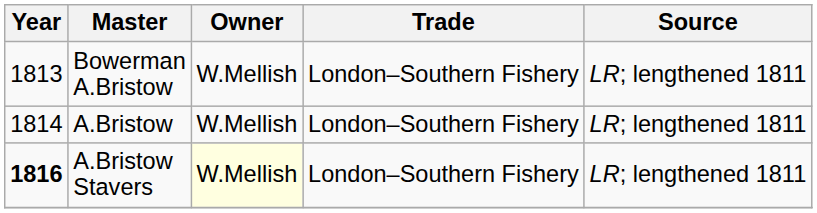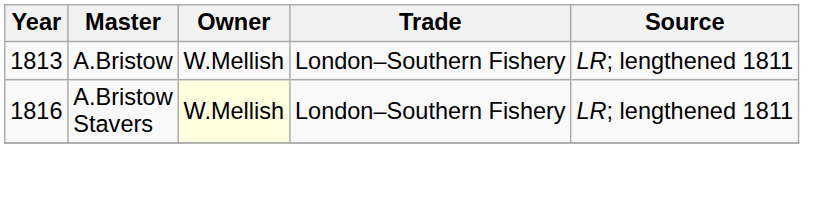- row: 1813 | Bowerman A.Bristow | W.Mellish | London–Southern Fishery | LR; lengthened 1811
A.Bristow | Year: 1814 -> 1813
A.Bristow Stavers | Year: bold -> normal
